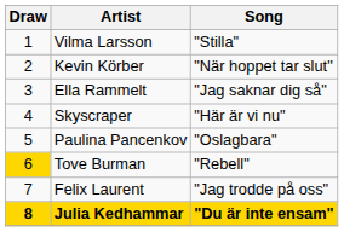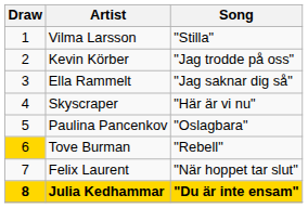Kevin Körber | Song: "När hoppet tar slut" -> "Jag trodde på oss"
Felix Laurent | Song: "Jag trodde på oss" -> "När hoppet tar slut"
